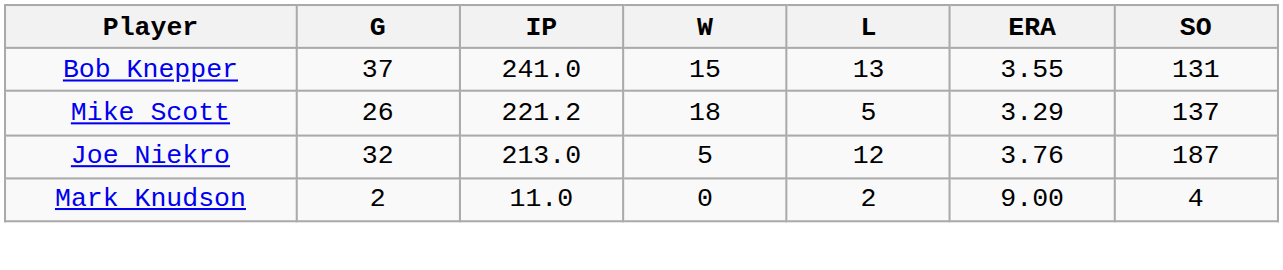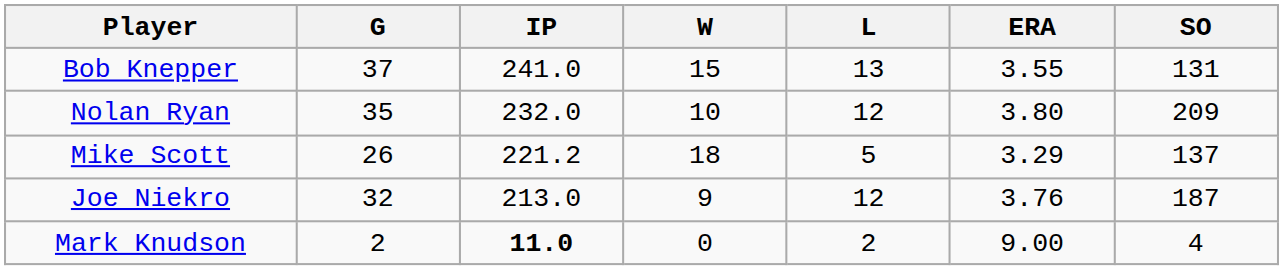+ row: Nolan Ryan | 35 | 232.0 | 10 | 12 | 3.80 | 209
Joe Niekro | W: 5 -> 9
Mark Knudson | IP: normal -> bold
